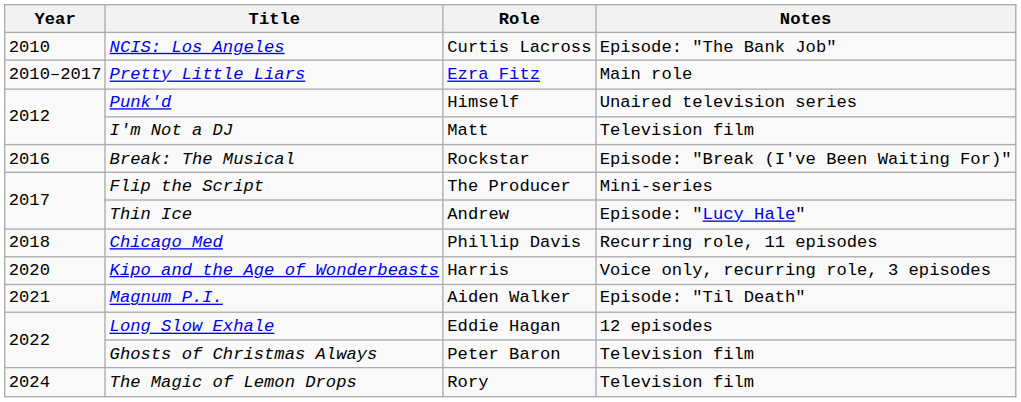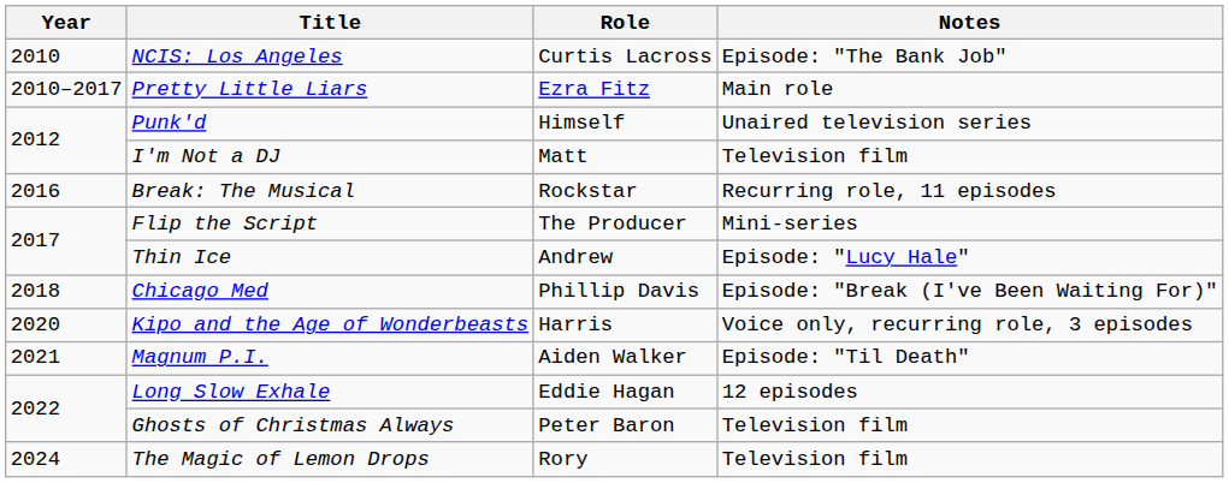Break: The Musical | Notes: Episode: "Break (I've Been Waiting For)" -> Recurring role, 11 episodes
Chicago Med | Notes: Recurring role, 11 episodes -> Episode: "Break (I've Been Waiting For)"
